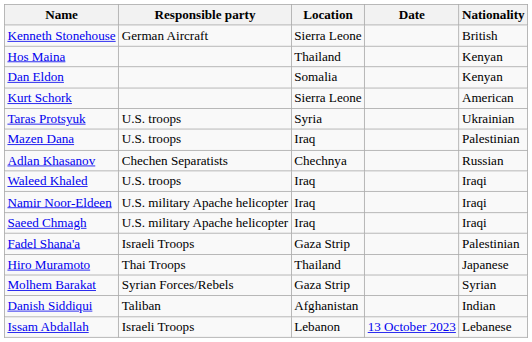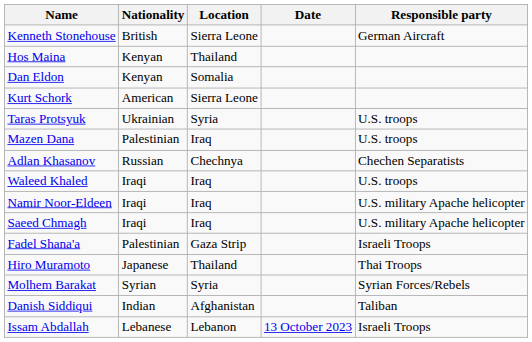columns swapped: Nationality <-> Responsible party
Molhem Barakat | Location: Gaza Strip -> Syria
